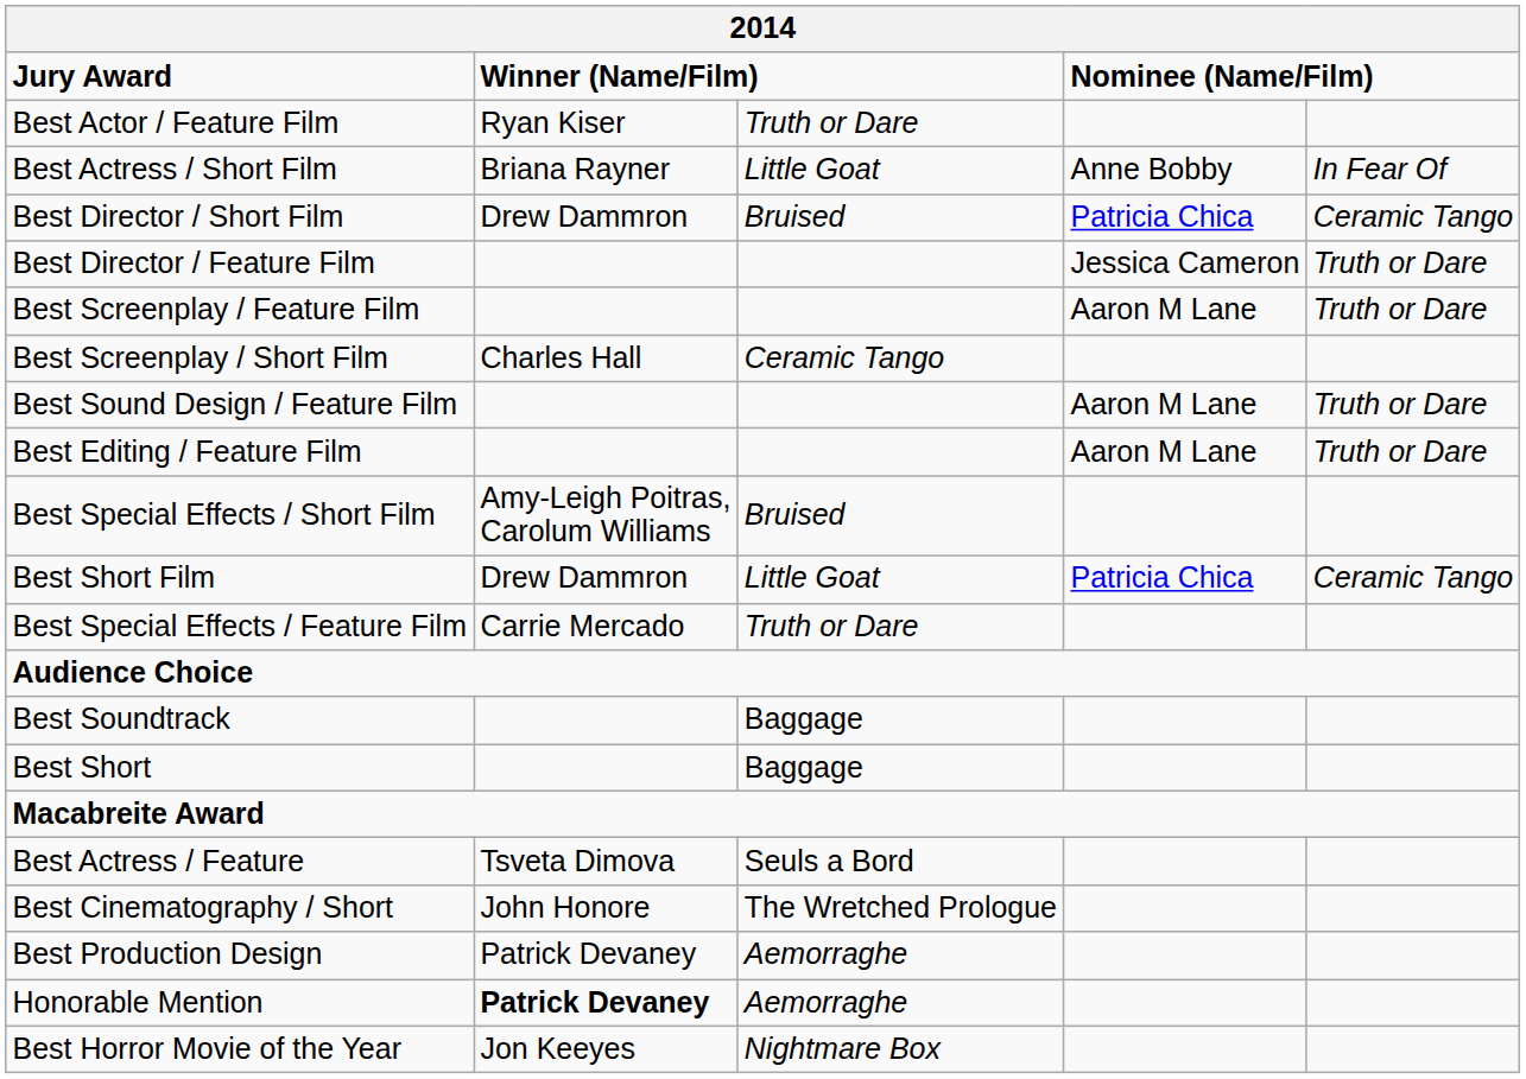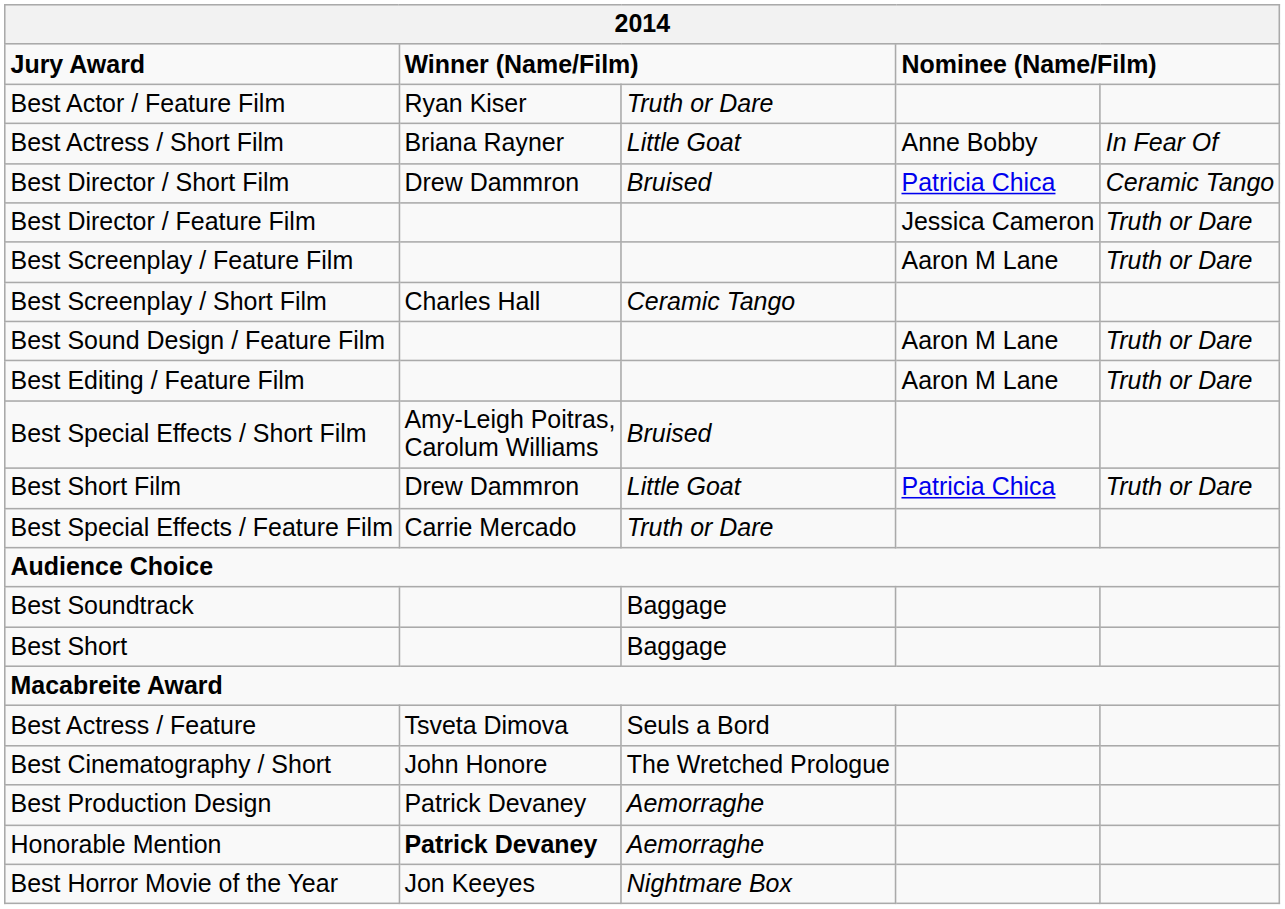Best Short Film | column 5: Ceramic Tango -> Truth or Dare
